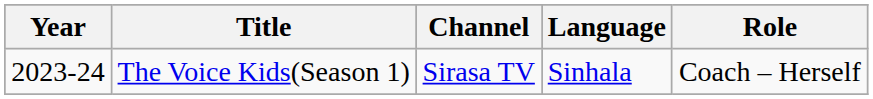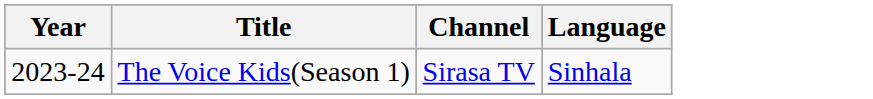- column: Role | Coach – Herself
